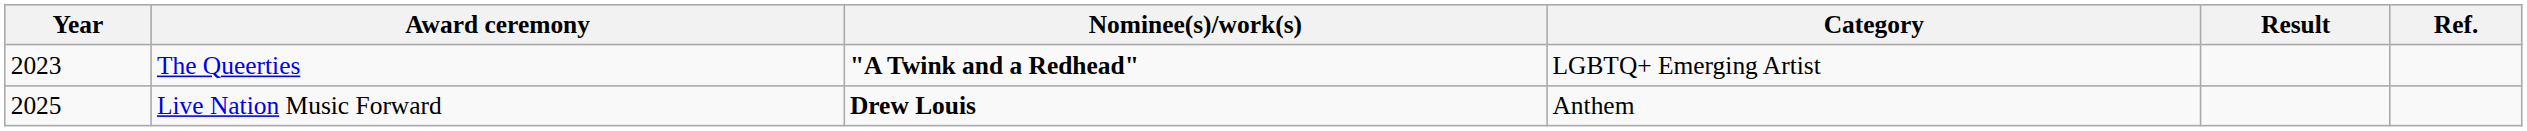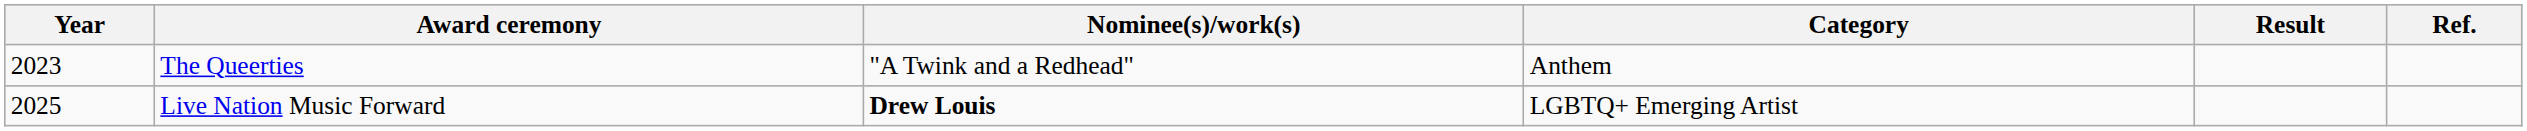The Queerties | Nominee(s)/work(s): bold -> normal
The Queerties | Category: LGBTQ+ Emerging Artist -> Anthem
Live Nation Music Forward | Category: Anthem -> LGBTQ+ Emerging Artist
